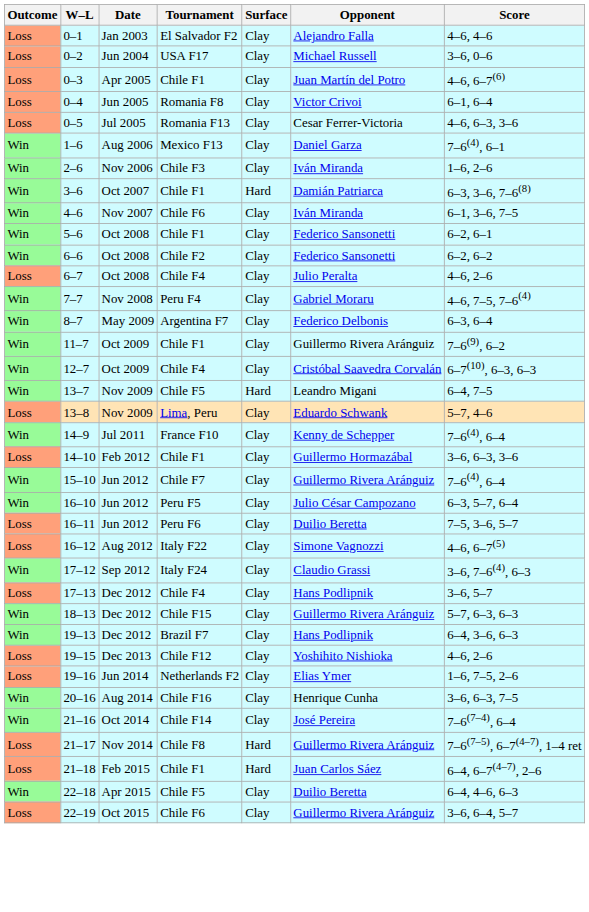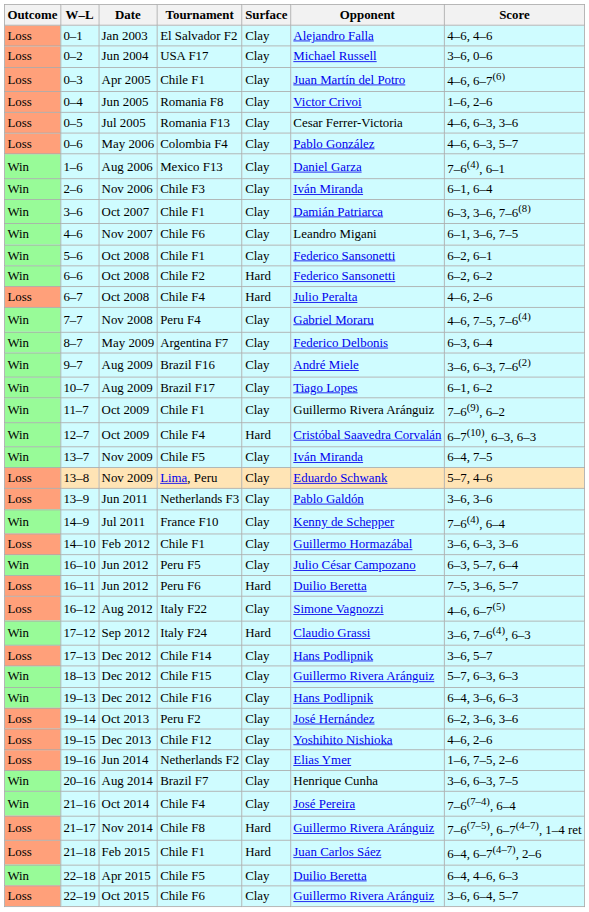0–4 | Score: 6–1, 6–4 -> 1–6, 2–6
+ row: Loss | 0–6 | May 2006 | Colombia F4 | Clay | Pablo González | 4–6, 6–3, 5–7
2–6 | Score: 1–6, 2–6 -> 6–1, 6–4
3–6 | Surface: Hard -> Clay
4–6 | Opponent: Iván Miranda -> Leandro Migani
6–6 | Surface: Clay -> Hard
6–7 | Surface: Clay -> Hard
+ row: Win | 9–7 | Aug 2009 | Brazil F16 | Clay | André Miele | 3–6, 6–3, 7–6(2)
+ row: Win | 10–7 | Aug 2009 | Brazil F17 | Clay | Tiago Lopes | 6–1, 6–2
12–7 | Surface: Clay -> Hard
13–7 | Surface: Hard -> Clay
13–7 | Opponent: Leandro Migani -> Iván Miranda
+ row: Loss | 13–9 | Jun 2011 | Netherlands F3 | Clay | Pablo Galdón | 3–6, 3–6
- row: Win | 15–10 | Jun 2012 | Chile F7 | Clay | Guillermo Rivera Aránguiz | 7–6(4), 6–4
16–11 | Surface: Clay -> Hard
17–12 | Surface: Clay -> Hard
17–13 | Tournament: Chile F4 -> Chile F14
19–13 | Tournament: Brazil F7 -> Chile F16
+ row: Loss | 19–14 | Oct 2013 | Peru F2 | Clay | José Hernández | 6–2, 3–6, 3–6
20–16 | Tournament: Chile F16 -> Brazil F7
21–16 | Tournament: Chile F14 -> Chile F4
